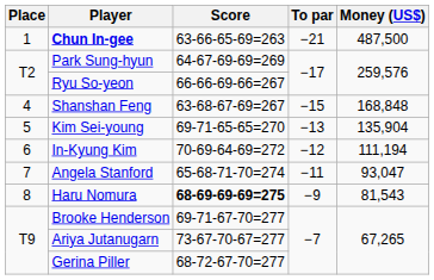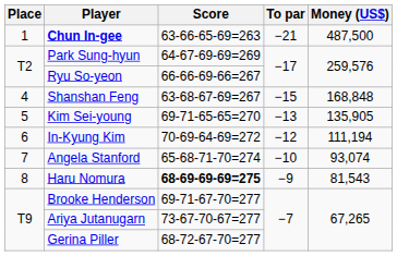Kim Sei-young | Money (US$): 135,904 -> 135,905
Angela Stanford | To par: −11 -> −10
Angela Stanford | Money (US$): 93,047 -> 93,074
